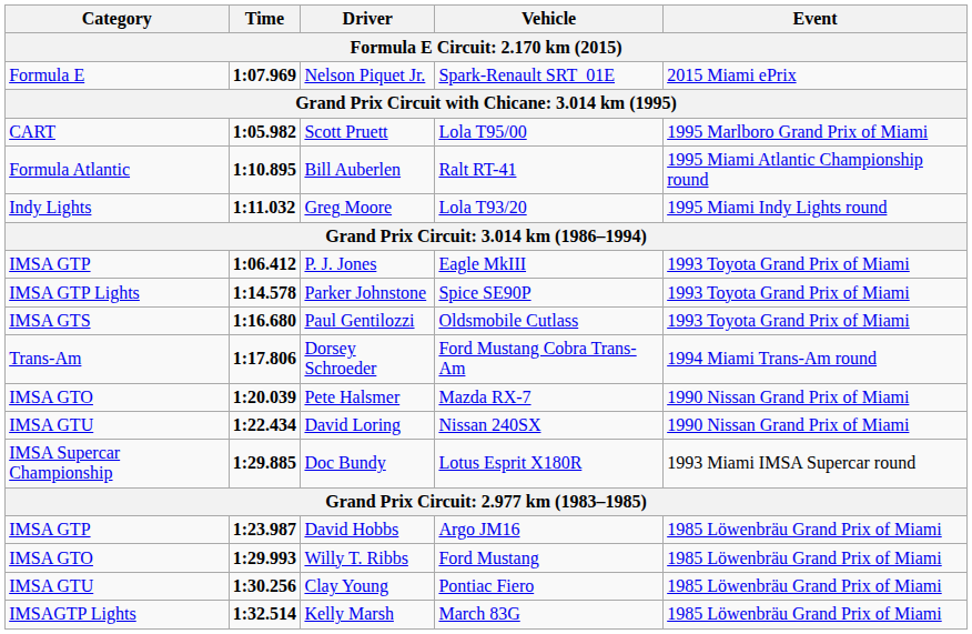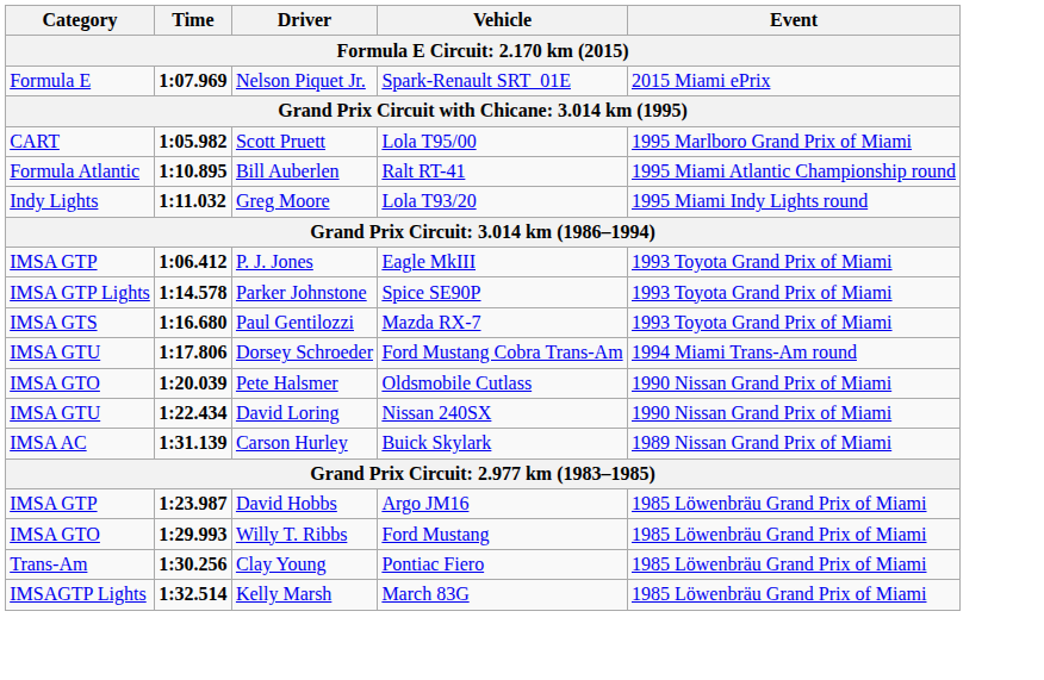Paul Gentilozzi | Vehicle: Oldsmobile Cutlass -> Mazda RX-7
Dorsey Schroeder | Category: Trans-Am -> IMSA GTU
Pete Halsmer | Vehicle: Mazda RX-7 -> Oldsmobile Cutlass
- row: IMSA Supercar Championship | 1:29.885 | Doc Bundy | Lotus Esprit X180R | 1993 Miami IMSA Supercar round
+ row: IMSA AC | 1:31.139 | Carson Hurley | Buick Skylark | 1989 Nissan Grand Prix of Miami
Clay Young | Category: IMSA GTU -> Trans-Am
